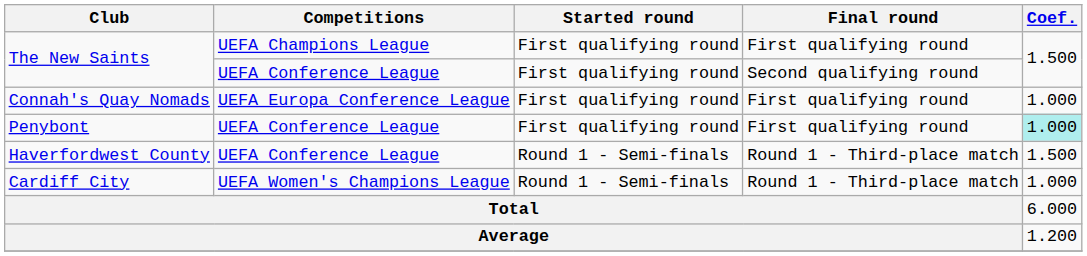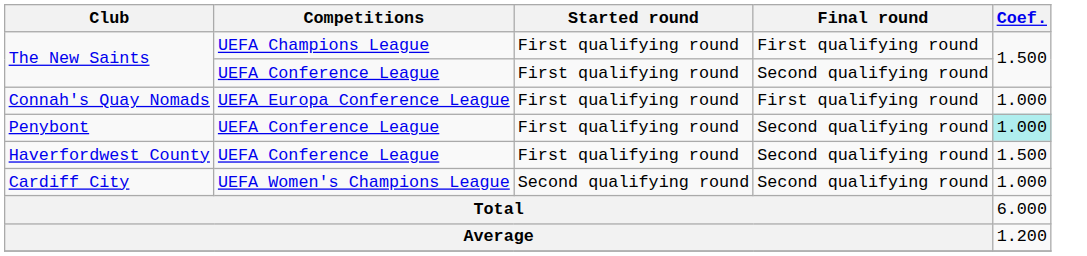Penybont | Final round: First qualifying round -> Second qualifying round
Haverfordwest County | Started round: Round 1 - Semi-finals -> First qualifying round
Haverfordwest County | Final round: Round 1 - Third-place match -> Second qualifying round
Cardiff City | Started round: Round 1 - Semi-finals -> Second qualifying round
Cardiff City | Final round: Round 1 - Third-place match -> Second qualifying round
